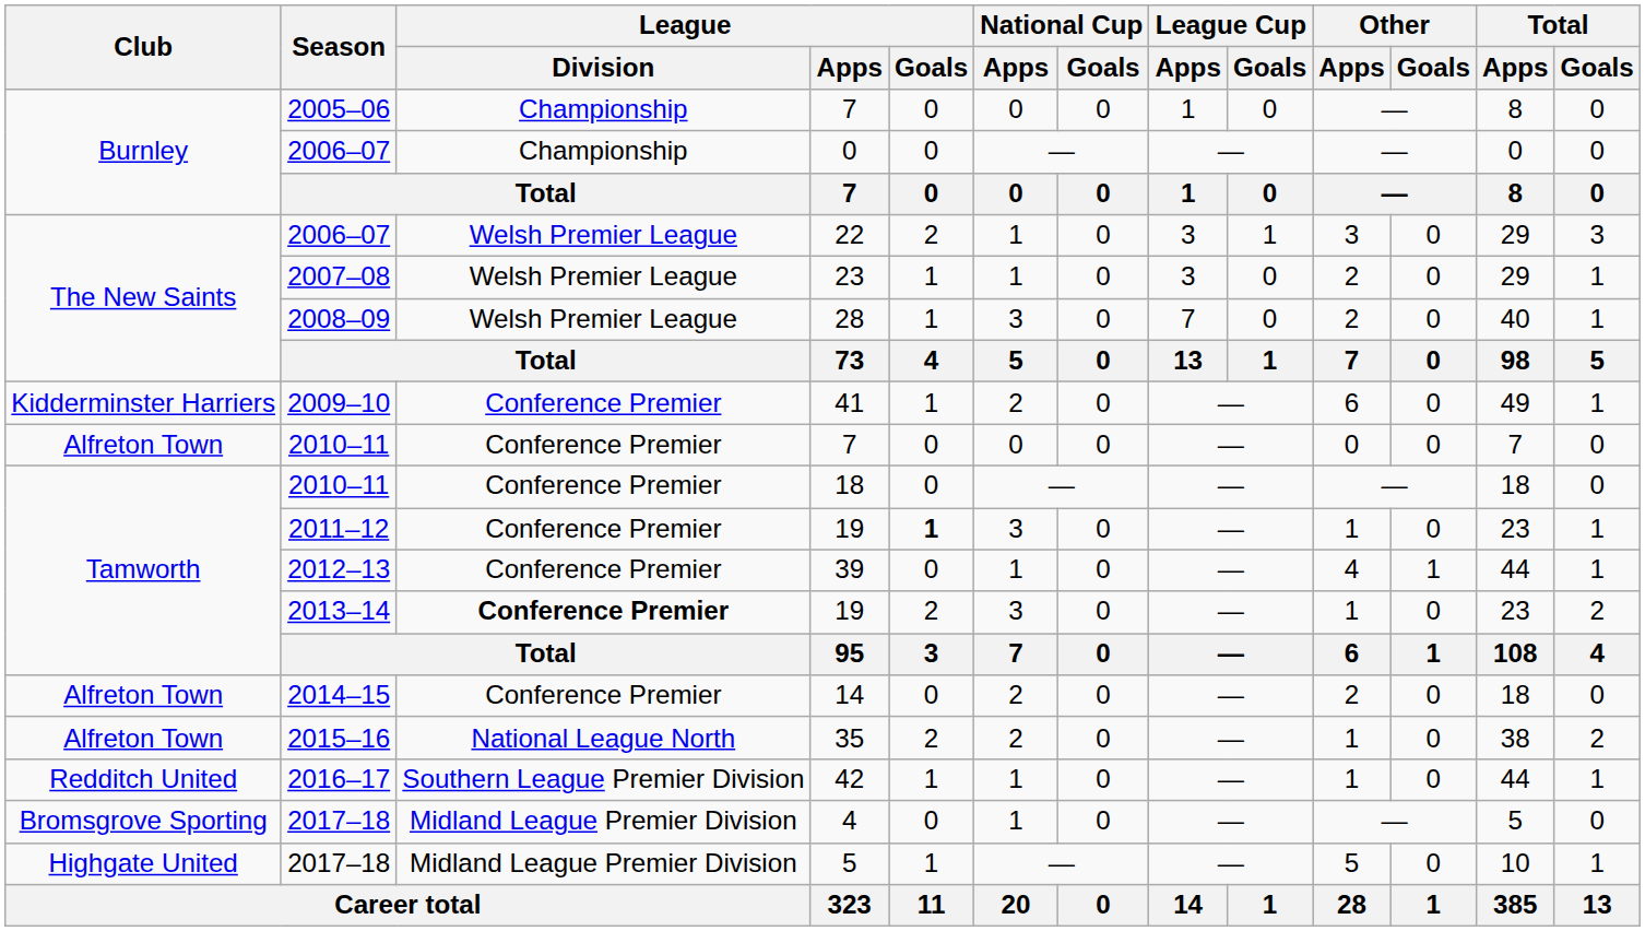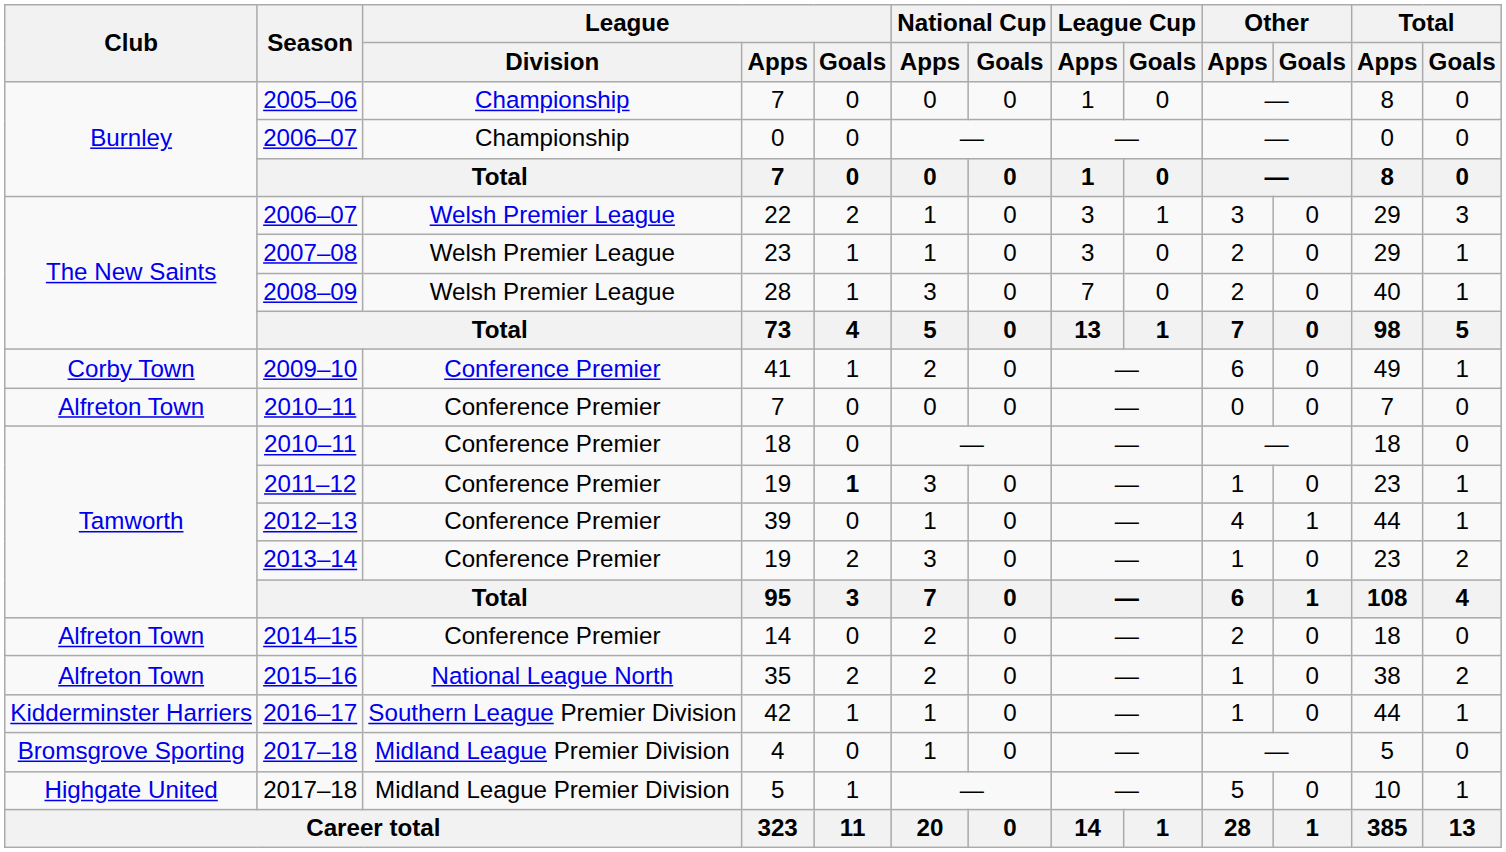41 | Club: Kidderminster Harriers -> Corby Town
2013–14 / 19 | League / Division: bold -> normal
42 | Club: Redditch United -> Kidderminster Harriers
